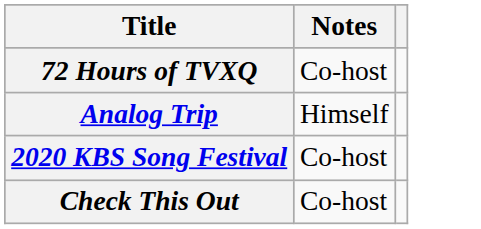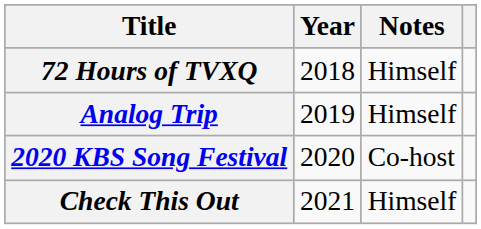+ column: Year | 2018 | 2019 | 2020 | 2021
72 Hours of TVXQ | Notes: Co-host -> Himself
Check This Out | Notes: Co-host -> Himself
